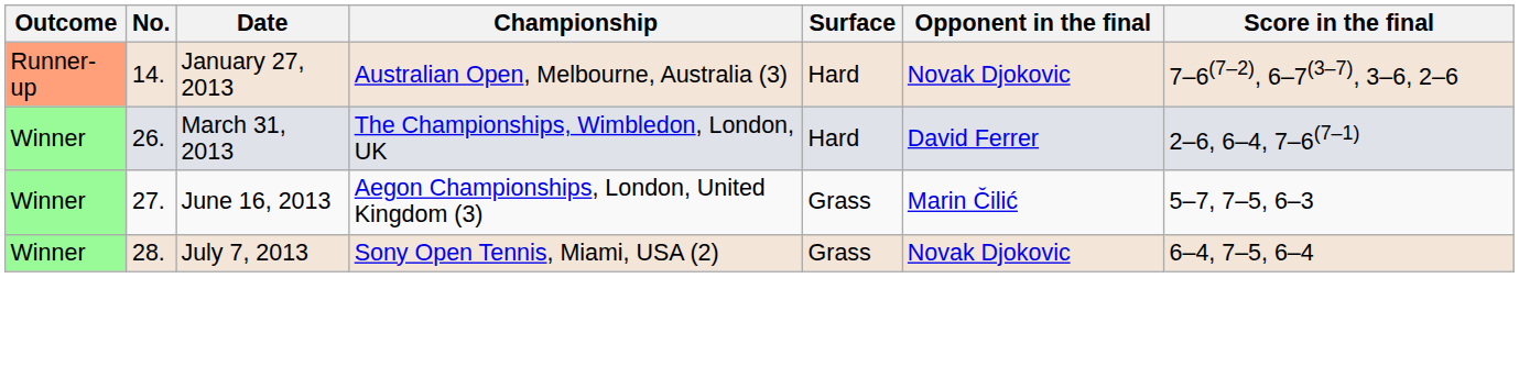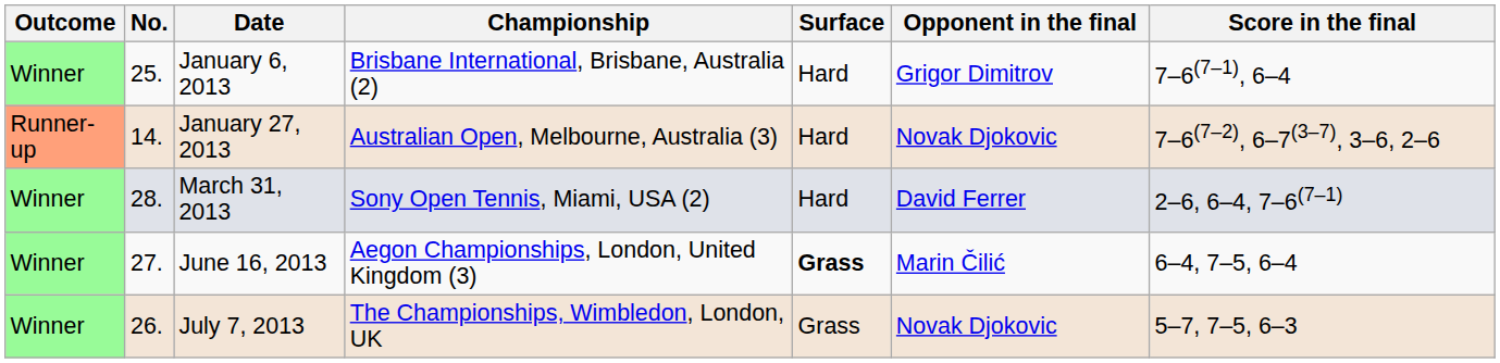+ row: Winner | 25. | January 6, 2013 | Brisbane International, Brisbane, Australia (2) | Hard | Grigor Dimitrov | 7–6(7–1), 6–4
March 31, 2013 | No.: 26. -> 28.
March 31, 2013 | Championship: The Championships, Wimbledon, London, UK -> Sony Open Tennis, Miami, USA (2)
June 16, 2013 | Surface: normal -> bold
June 16, 2013 | Score in the final: 5–7, 7–5, 6–3 -> 6–4, 7–5, 6–4
July 7, 2013 | No.: 28. -> 26.
July 7, 2013 | Championship: Sony Open Tennis, Miami, USA (2) -> The Championships, Wimbledon, London, UK
July 7, 2013 | Score in the final: 6–4, 7–5, 6–4 -> 5–7, 7–5, 6–3
